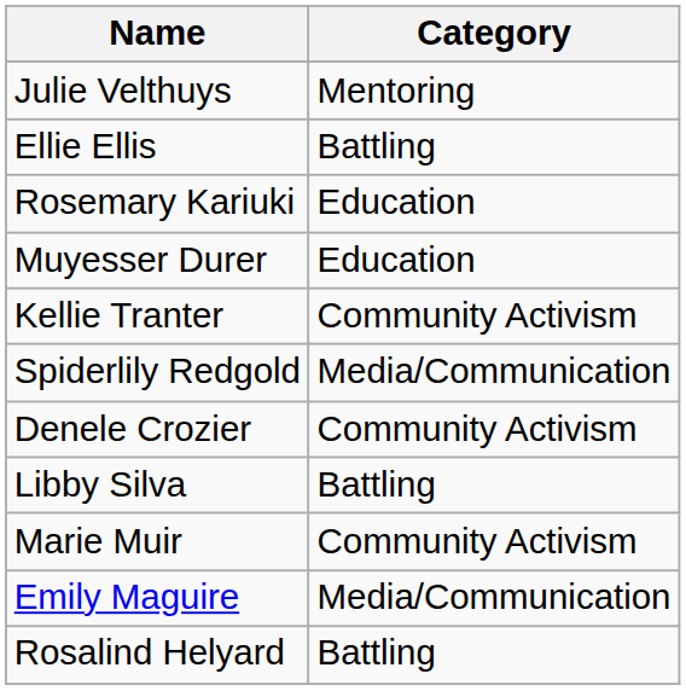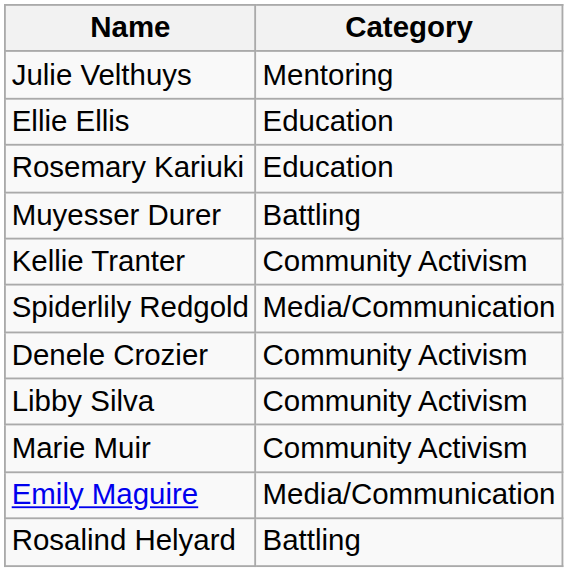Ellie Ellis | Category: Battling -> Education
Muyesser Durer | Category: Education -> Battling
Libby Silva | Category: Battling -> Community Activism
